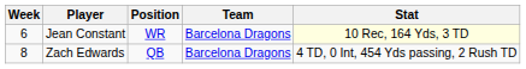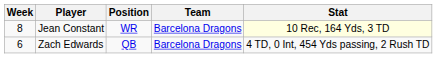Jean Constant | Week: 6 -> 8
Zach Edwards | Week: 8 -> 6
